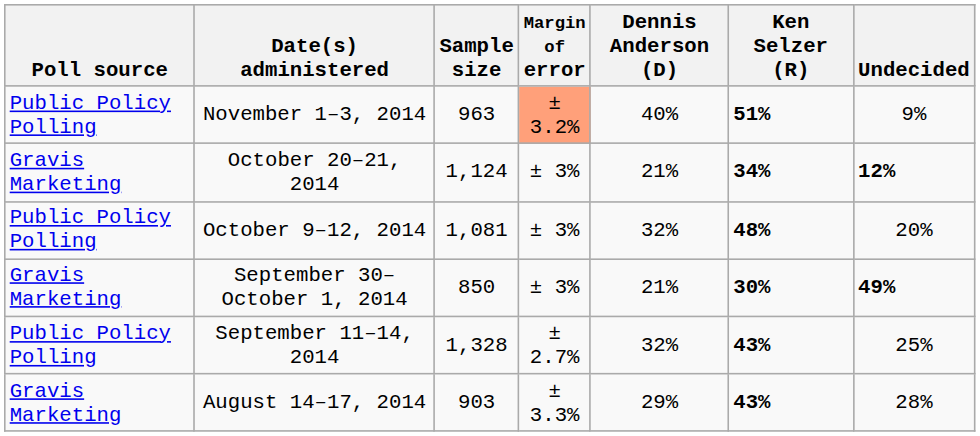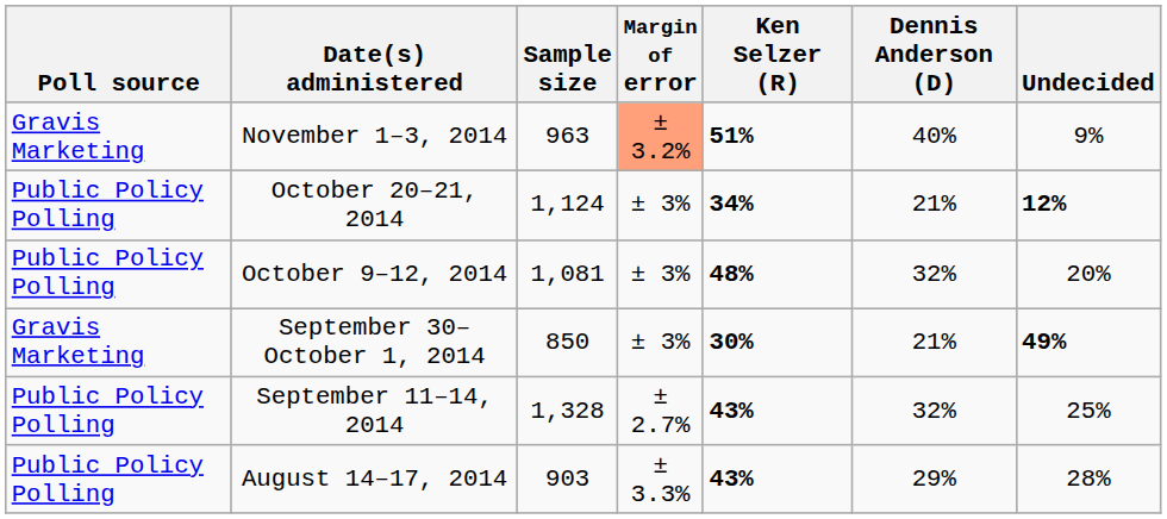columns swapped: Ken Selzer (R) <-> Dennis Anderson (D)
November 1–3, 2014 | Poll source: Public Policy Polling -> Gravis Marketing
October 20–21, 2014 | Poll source: Gravis Marketing -> Public Policy Polling
August 14–17, 2014 | Poll source: Gravis Marketing -> Public Policy Polling
